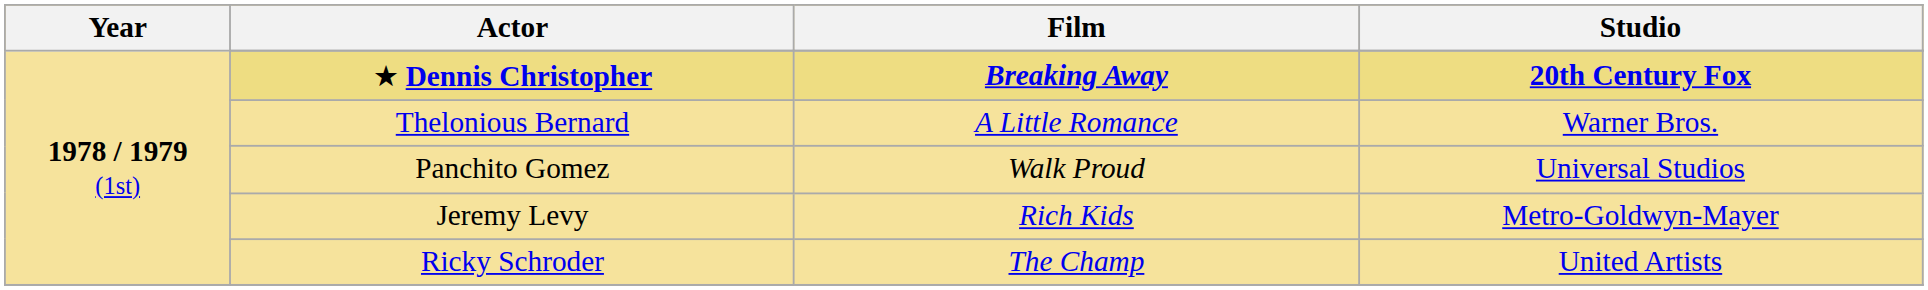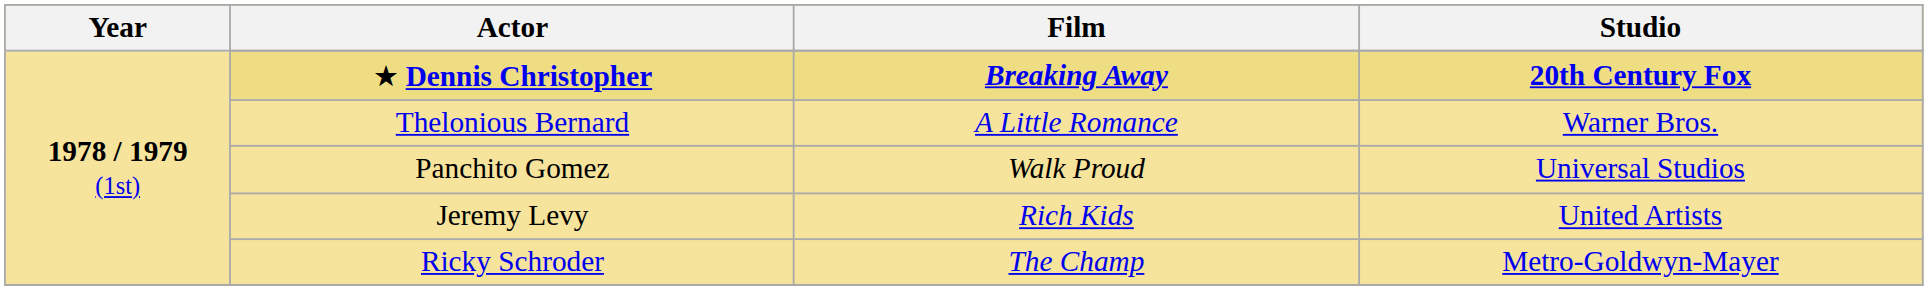Jeremy Levy | Studio: Metro-Goldwyn-Mayer -> United Artists
Ricky Schroder | Studio: United Artists -> Metro-Goldwyn-Mayer
